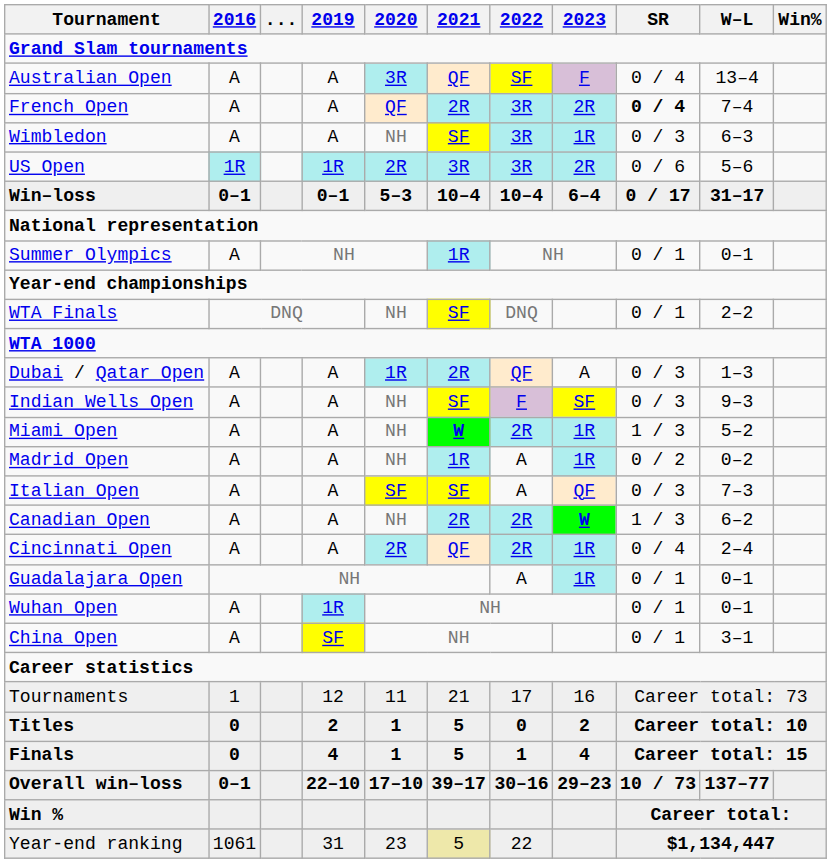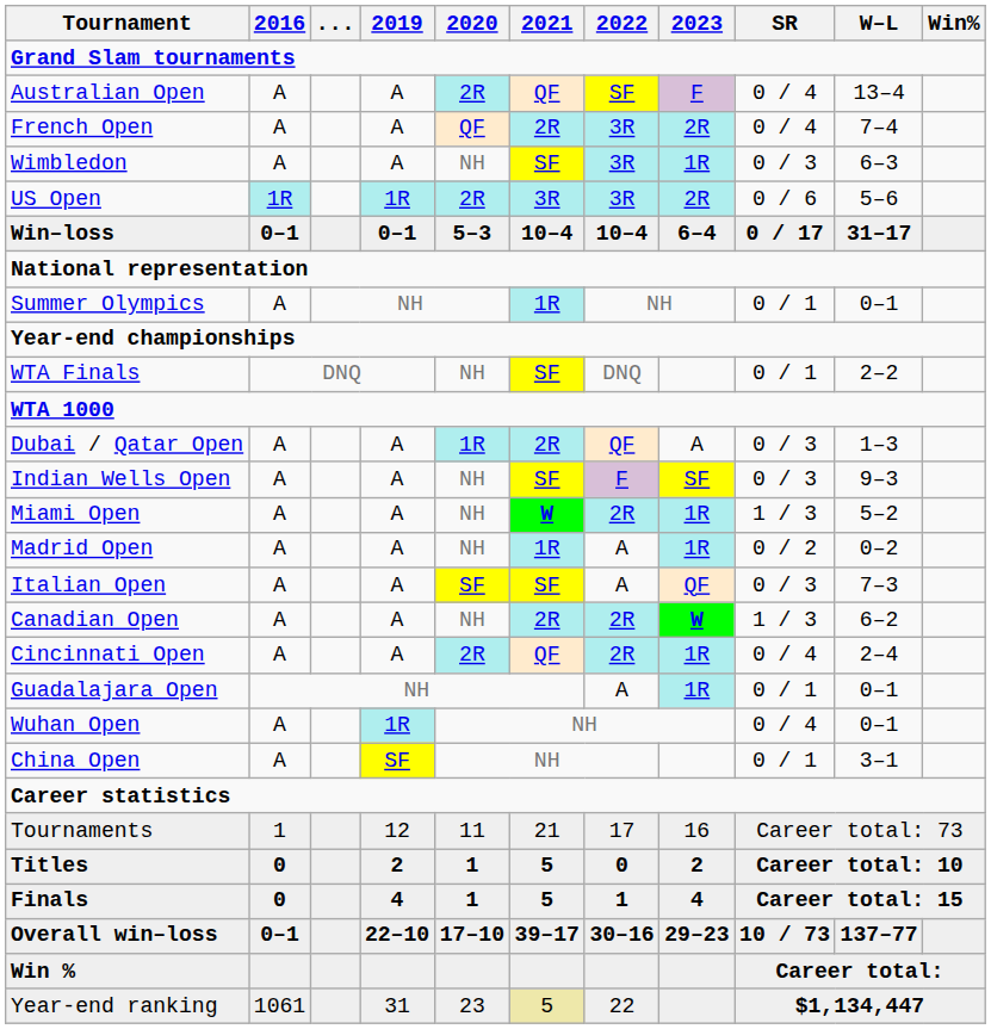Australian Open | 2020: 3R -> 2R
French Open | SR: bold -> normal
Wuhan Open | SR: 0 / 1 -> 0 / 4
